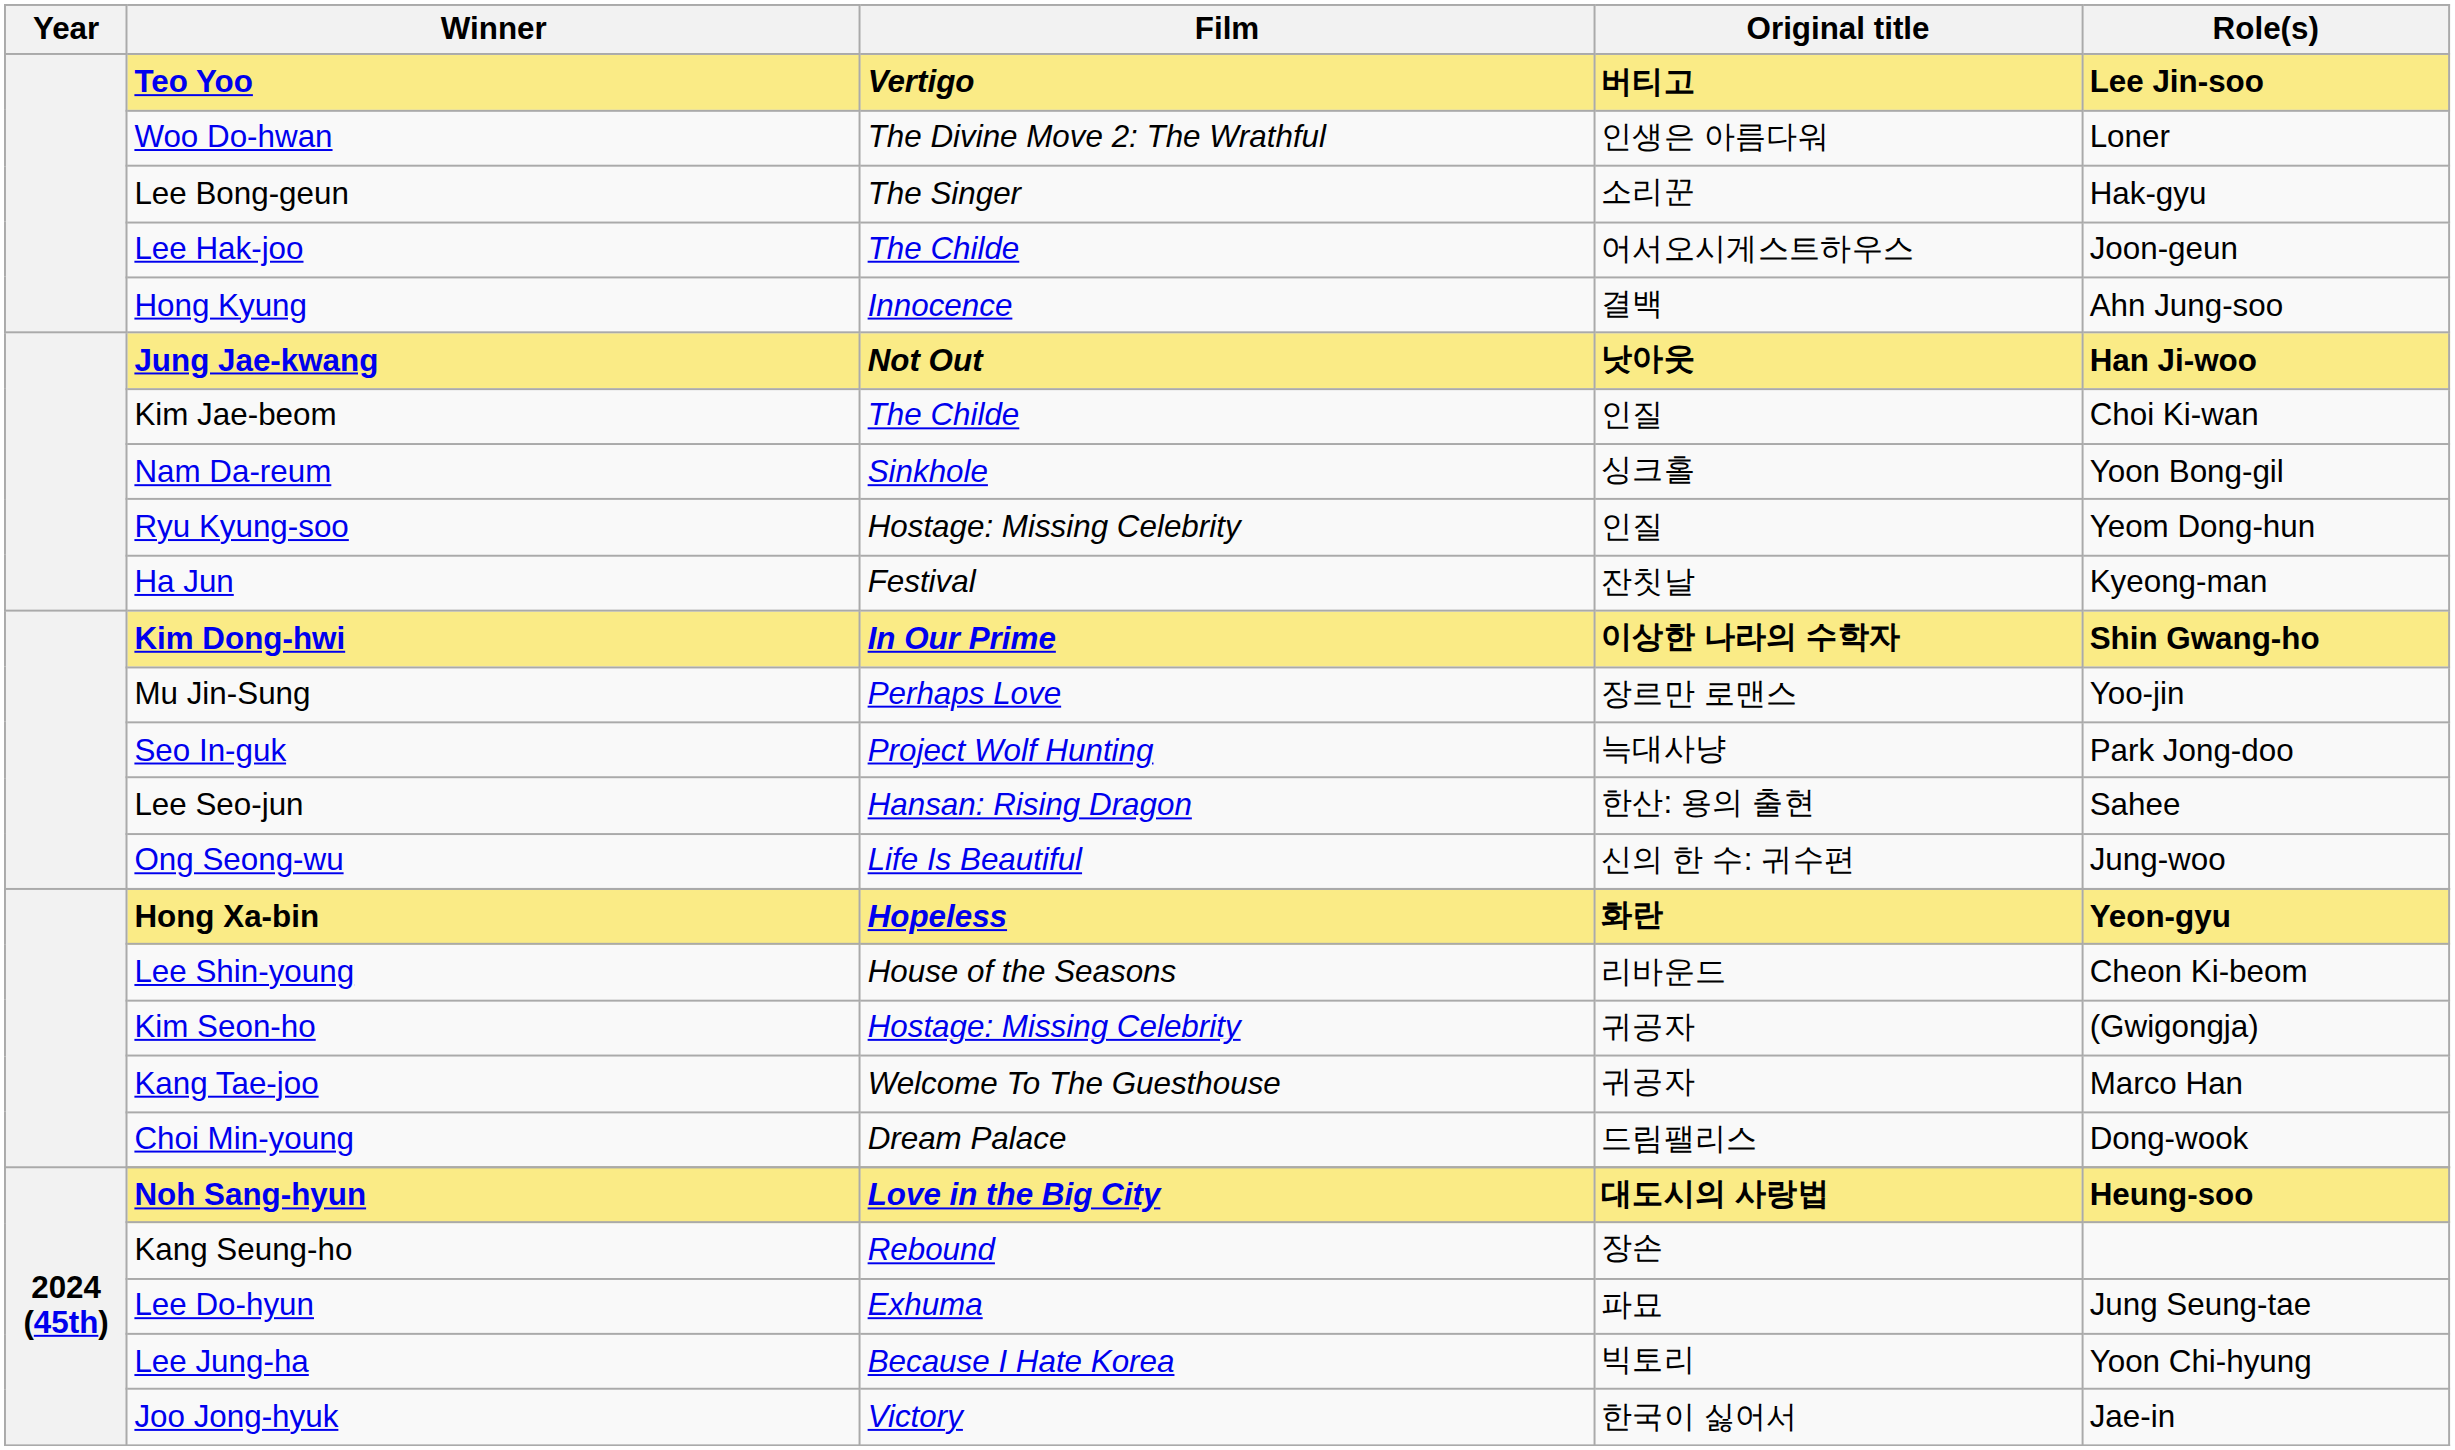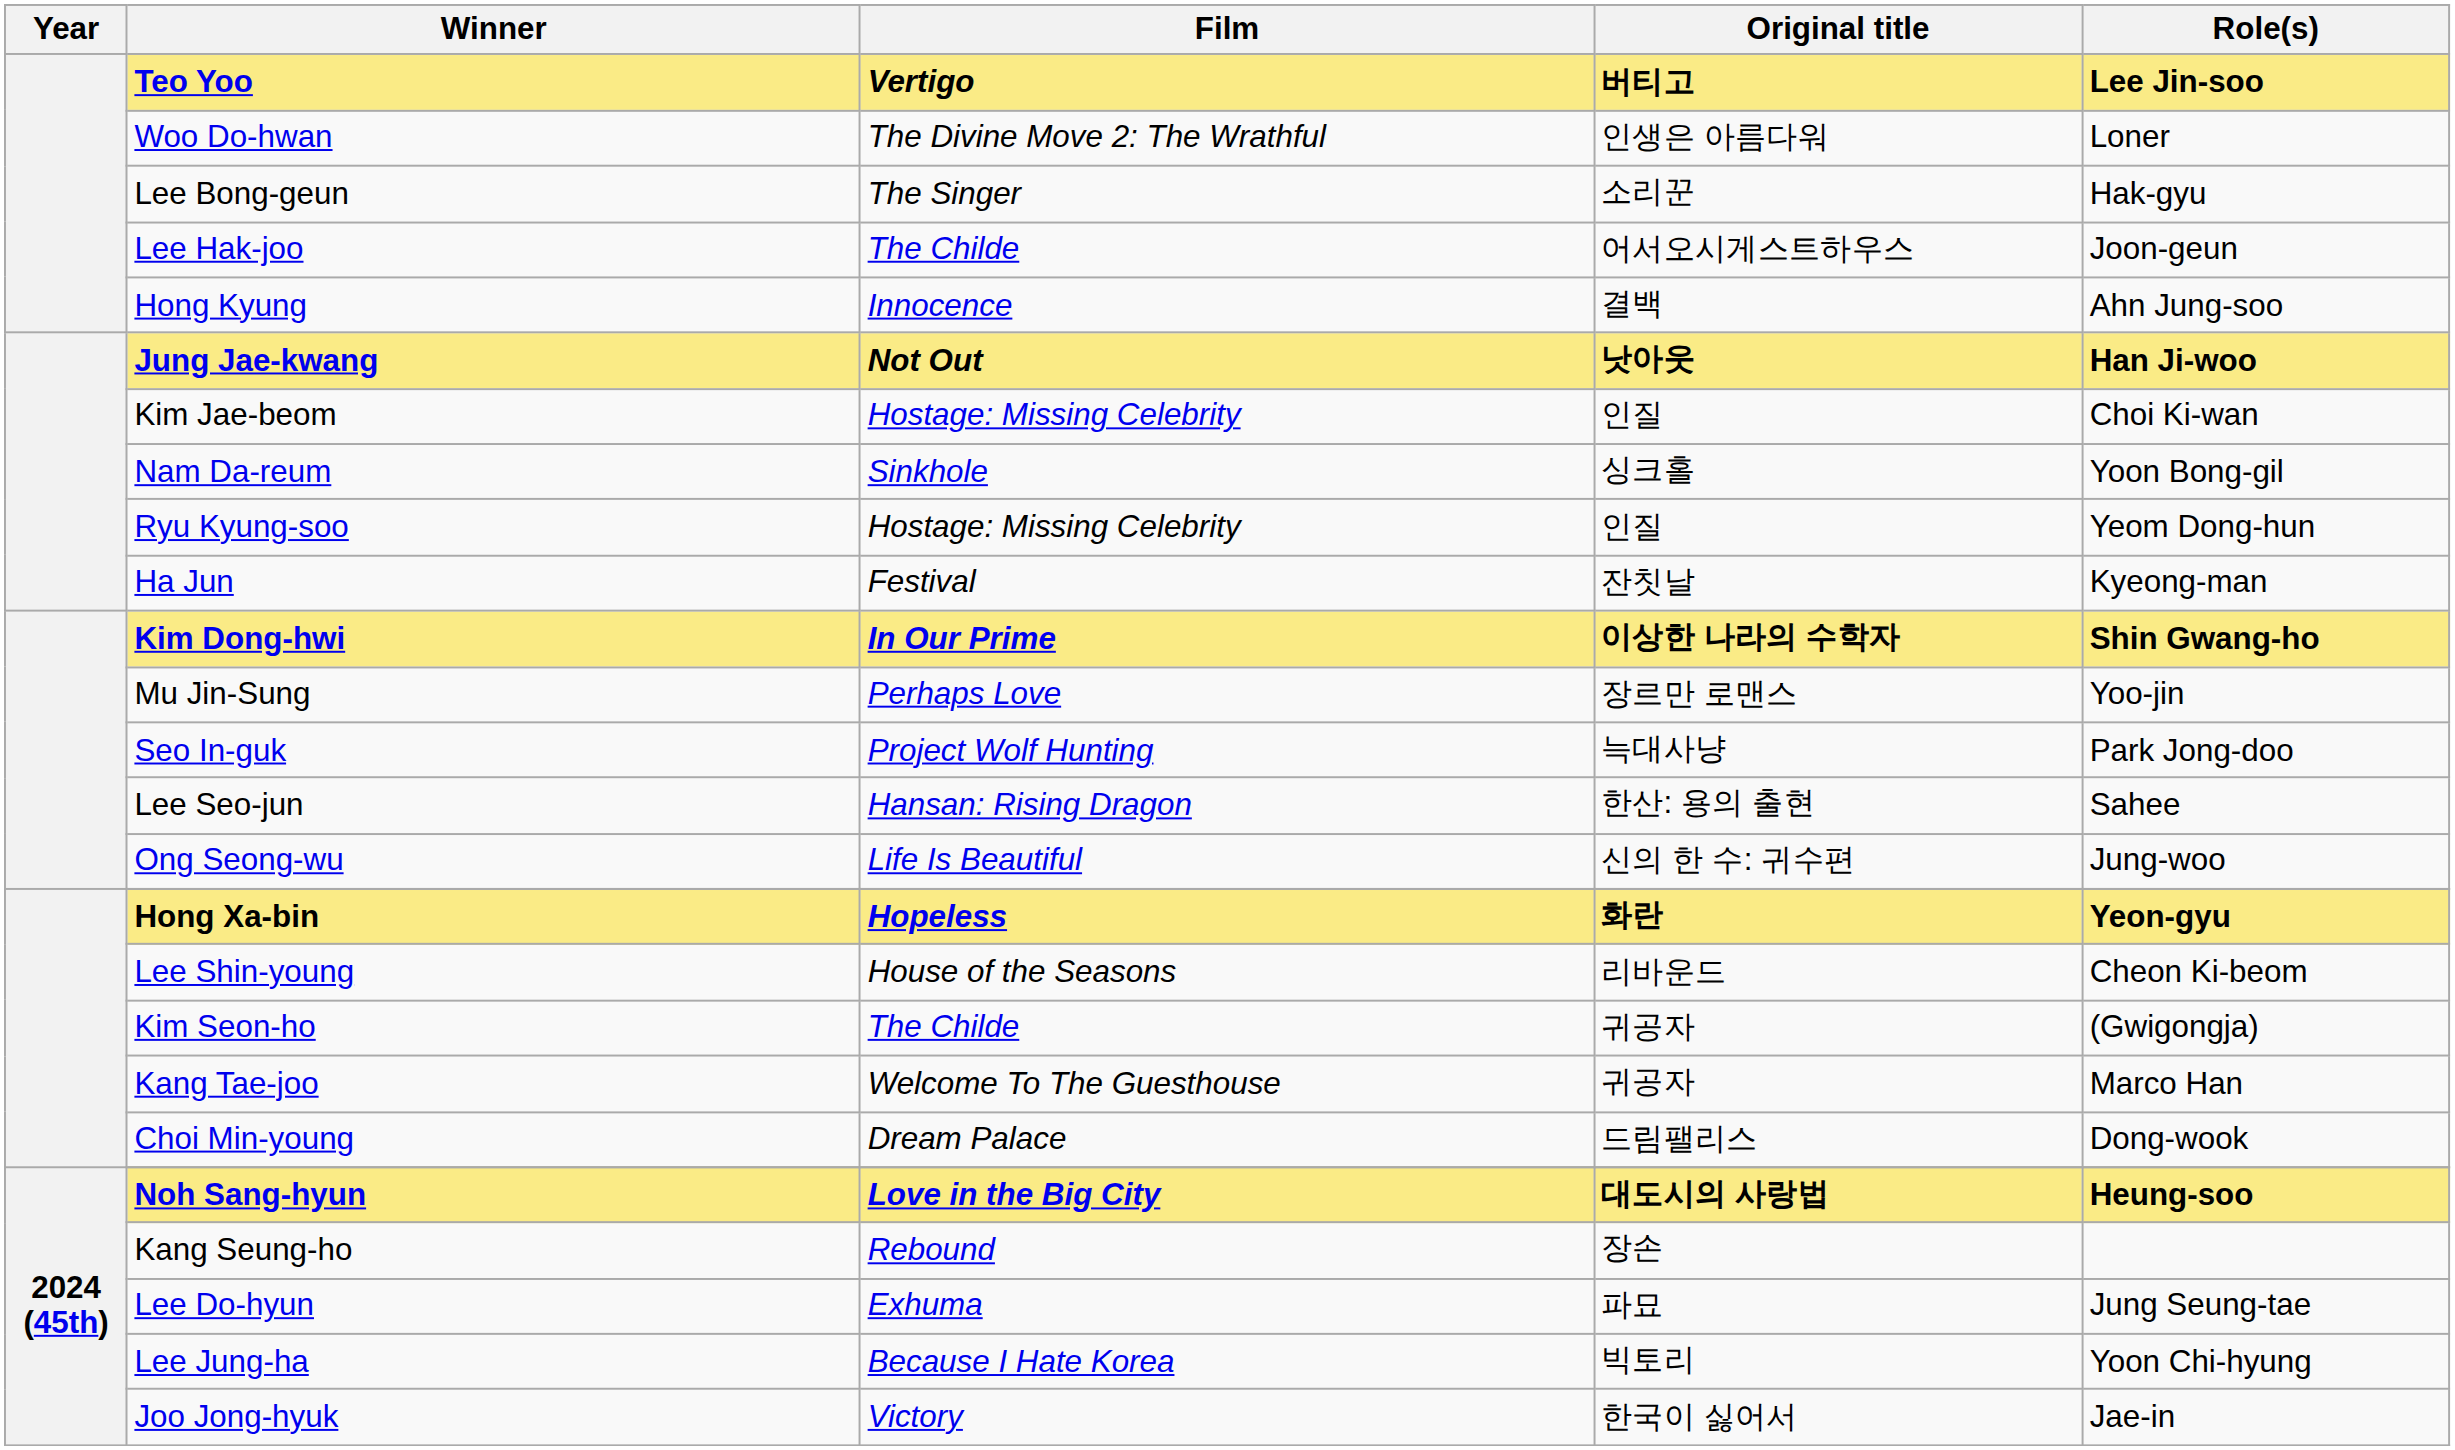Kim Jae-beom | Film: The Childe -> Hostage: Missing Celebrity
Kim Seon-ho | Film: Hostage: Missing Celebrity -> The Childe
